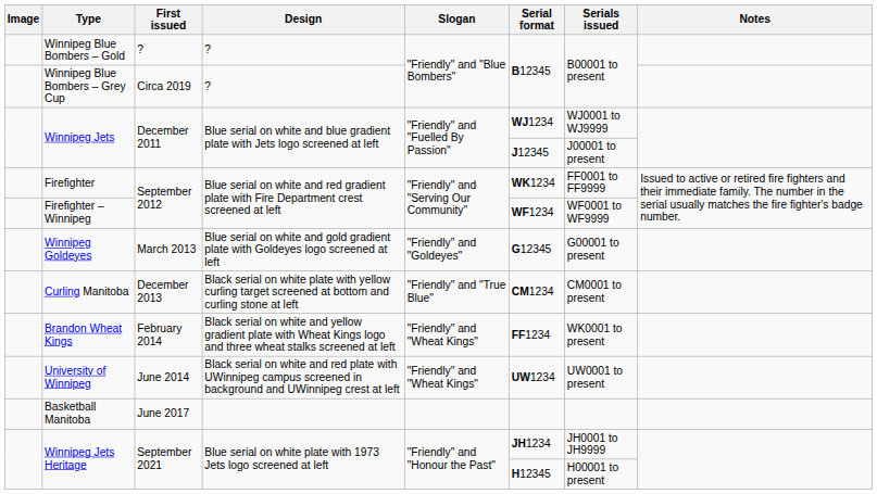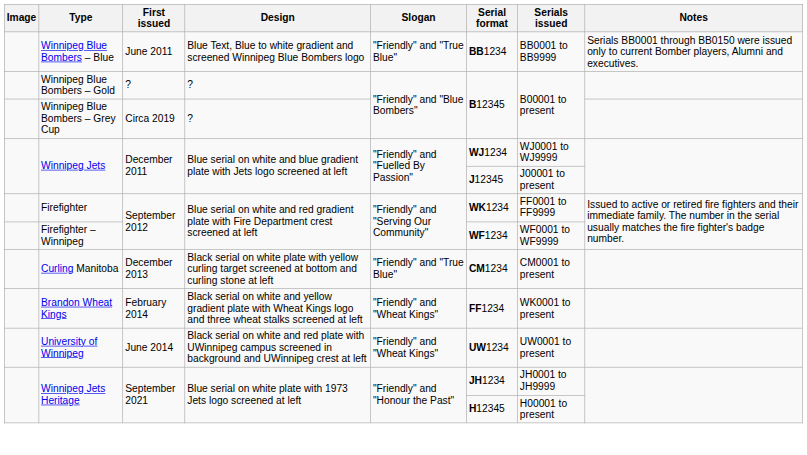+ row: Winnipeg Blue Bombers – Blue | June 2011 | Blue Text, Blue to white gradient and screened Winnipeg Blue Bombers logo | "Friendly" and "True Blue" | BB1234 | BB0001 to BB9999 | Serials BB0001 through BB0150 were issued only to current Bomber players, Alumni and executives.
- row: Winnipeg Goldeyes | March 2013 | Blue serial on white and gold gradient plate with Goldeyes logo screened at left | "Friendly" and "Goldeyes" | G12345 | G00001 to present
- row: Basketball Manitoba | June 2017
